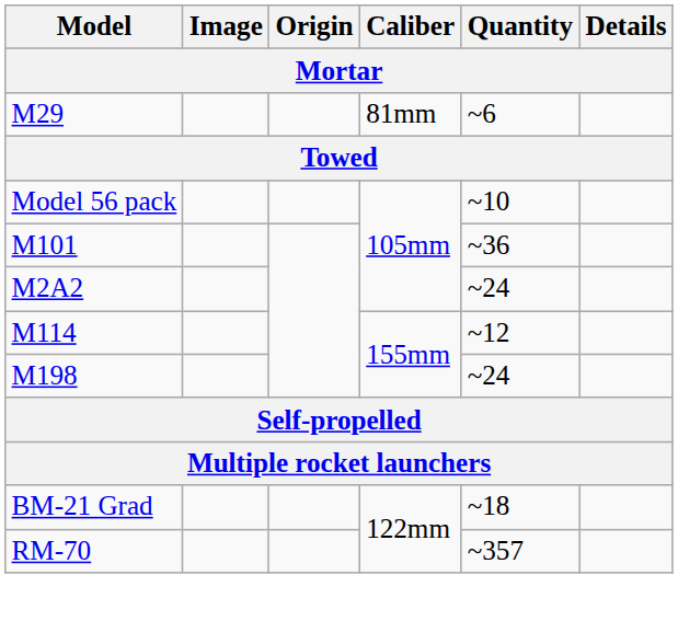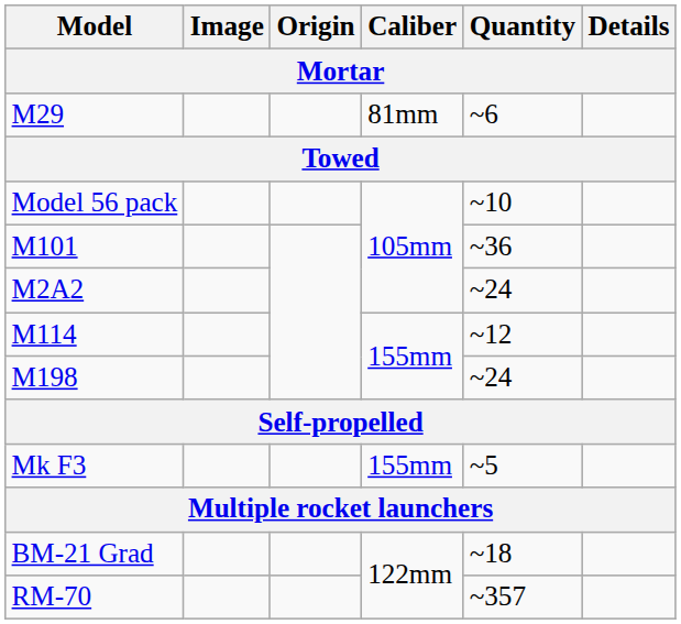+ row: Mk F3 | 155mm | ~5
